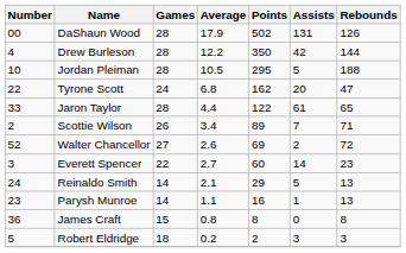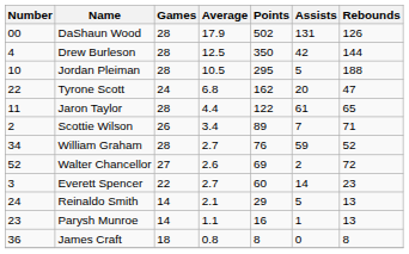Drew Burleson | Average: 12.2 -> 12.5
Jaron Taylor | Number: 33 -> 11
+ row: 34 | William Graham | 28 | 2.7 | 76 | 59 | 52
James Craft | Games: 15 -> 18
- row: 5 | Robert Eldridge | 18 | 0.2 | 2 | 3 | 3
